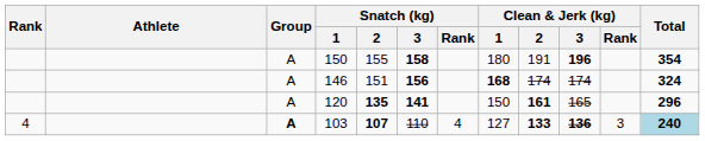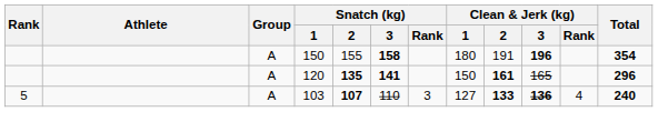- row: A | 146 | 151 | 156 | 168 | 174 | 174 | 324
103 | Rank: 4 -> 5
103 | Group: bold -> normal
103 | Snatch (kg) / Rank: 4 -> 3
103 | Clean & Jerk (kg) / Rank: 3 -> 4
103 | Total: lightblue background -> no background
